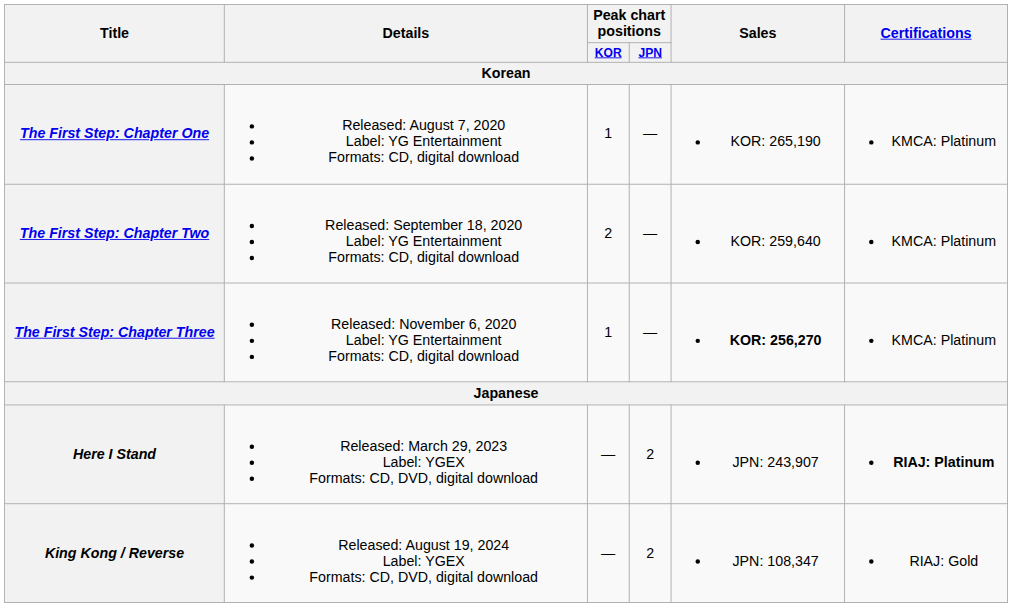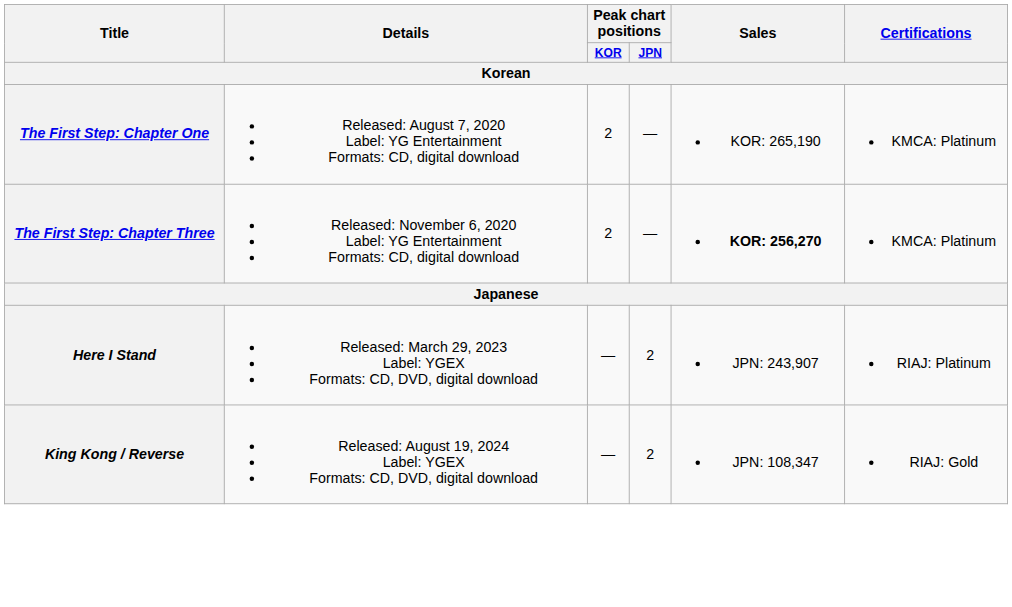The First Step: Chapter One | Peak chart positions / KOR: 1 -> 2
- row: The First Step: Chapter Two | Released: September 18, 2020 Label: YG Entertainment Formats: CD, digital download | 2 | — | KOR: 259,640 | KMCA: Platinum
The First Step: Chapter Three | Peak chart positions / KOR: 1 -> 2
Here I Stand | Certifications: bold -> normal
